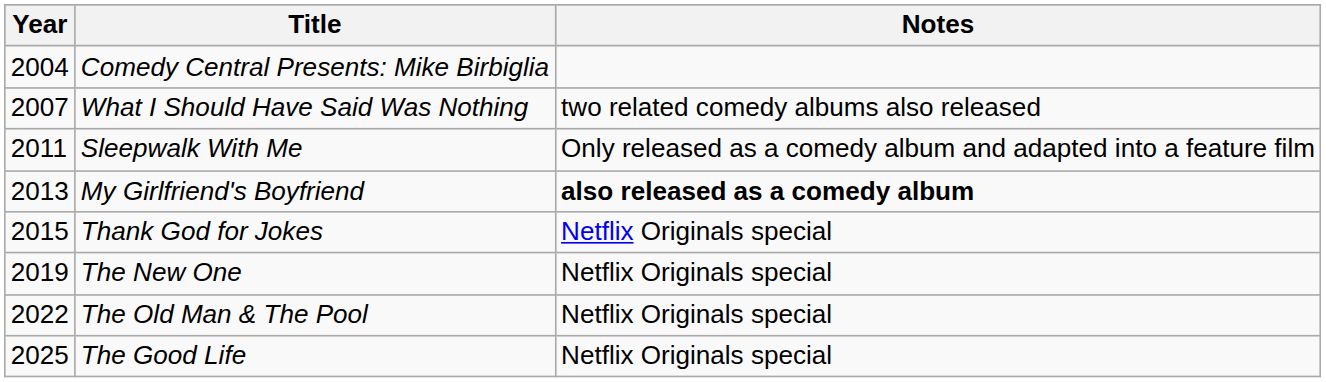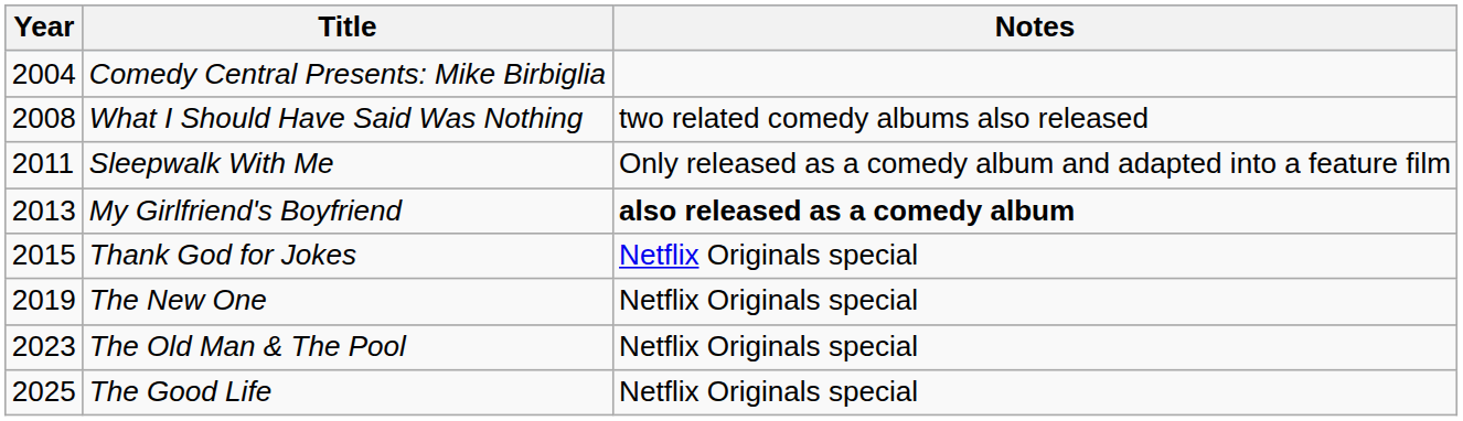What I Should Have Said Was Nothing | Year: 2007 -> 2008
The Old Man & The Pool | Year: 2022 -> 2023
